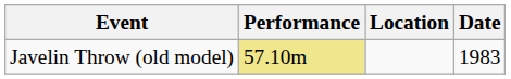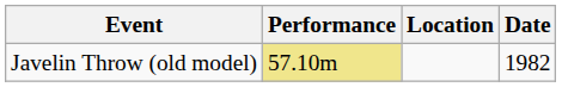Javelin Throw (old model) | Date: 1983 -> 1982
